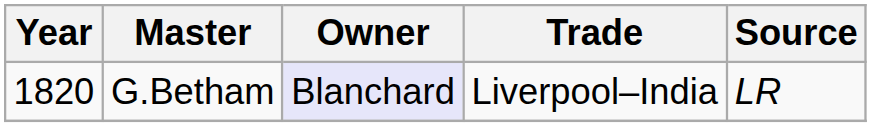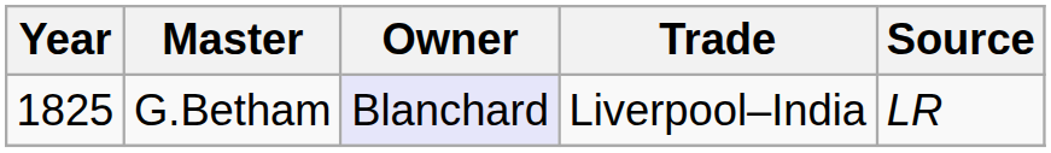G.Betham | Year: 1820 -> 1825
